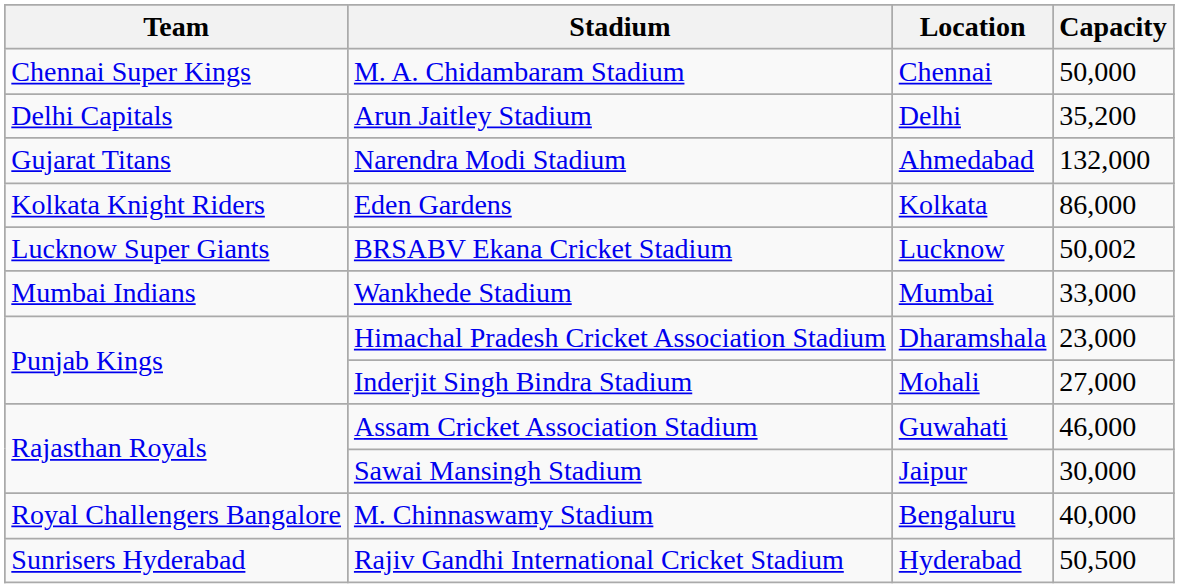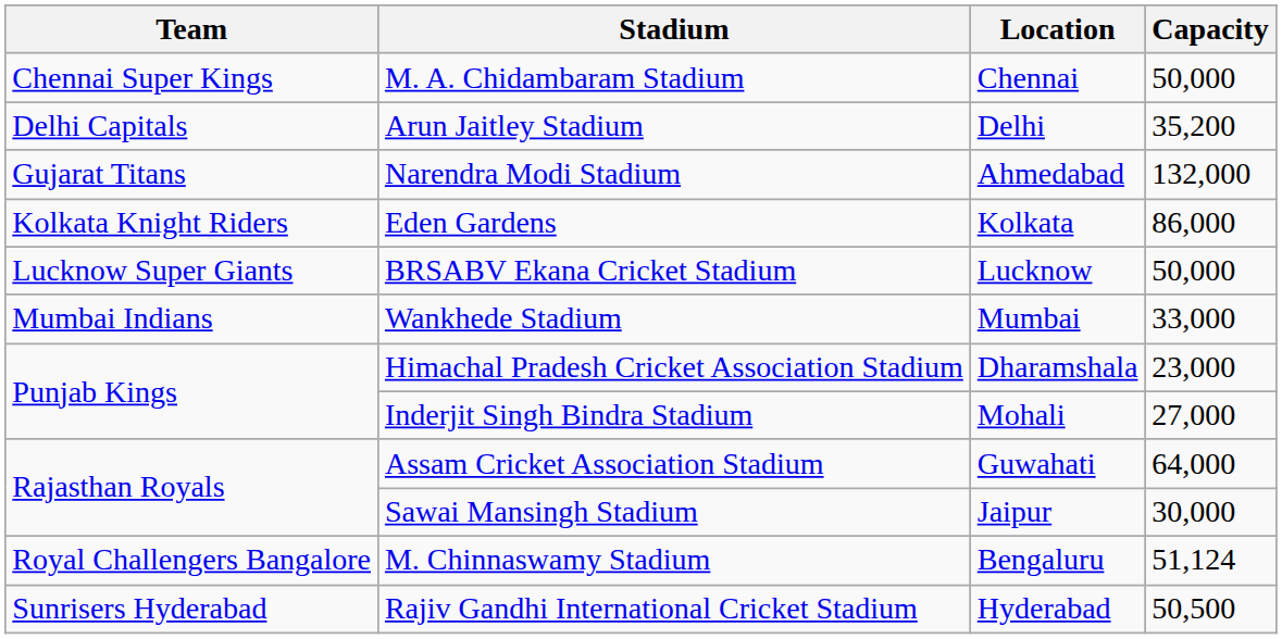BRSABV Ekana Cricket Stadium | Capacity: 50,002 -> 50,000
Assam Cricket Association Stadium | Capacity: 46,000 -> 64,000
M. Chinnaswamy Stadium | Capacity: 40,000 -> 51,124
